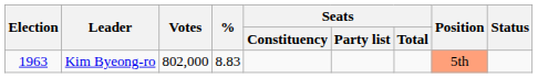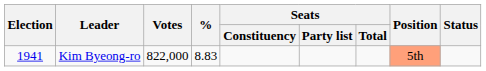Kim Byeong-ro | Election: 1963 -> 1941
Kim Byeong-ro | Votes: 802,000 -> 822,000
